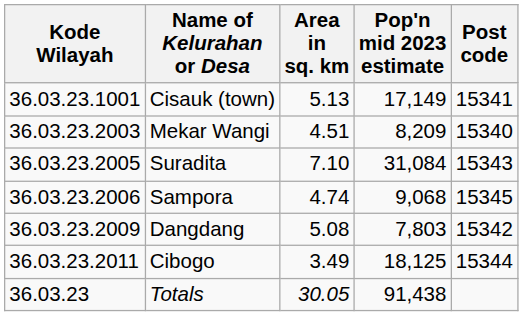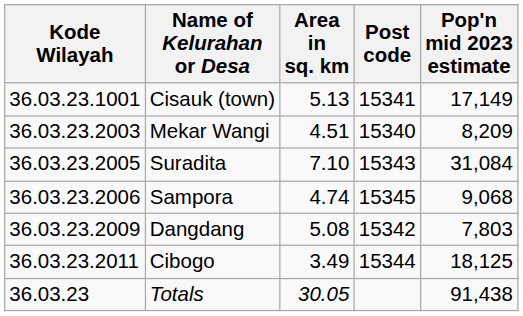columns swapped: Pop'n mid 2023 estimate <-> Post code
